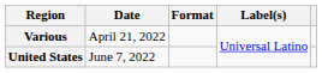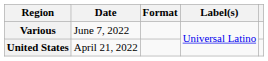Various | Date: April 21, 2022 -> June 7, 2022
United States | Date: June 7, 2022 -> April 21, 2022
